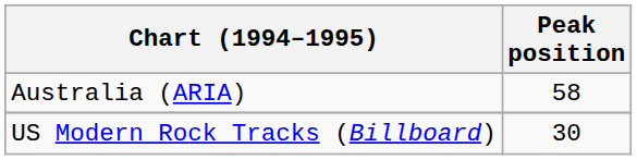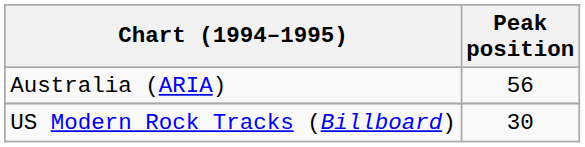Australia (ARIA) | Peak position: 58 -> 56
